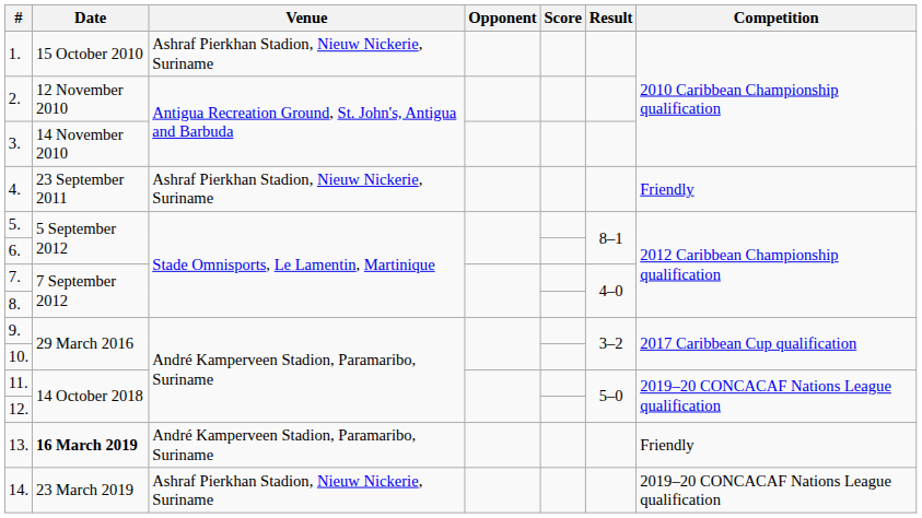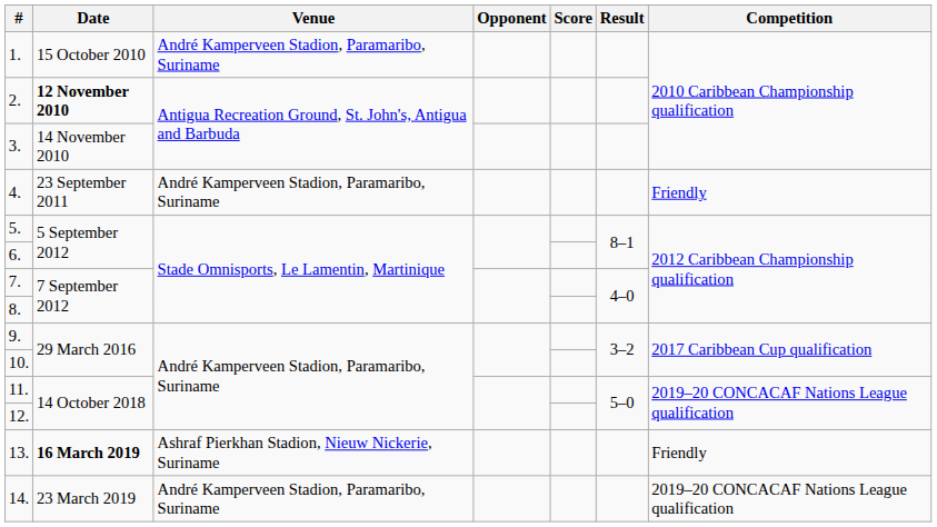1. | Venue: Ashraf Pierkhan Stadion, Nieuw Nickerie, Suriname -> André Kamperveen Stadion, Paramaribo, Suriname
2. | Date: normal -> bold
4. | Venue: Ashraf Pierkhan Stadion, Nieuw Nickerie, Suriname -> André Kamperveen Stadion, Paramaribo, Suriname
13. | Venue: André Kamperveen Stadion, Paramaribo, Suriname -> Ashraf Pierkhan Stadion, Nieuw Nickerie, Suriname
14. | Venue: Ashraf Pierkhan Stadion, Nieuw Nickerie, Suriname -> André Kamperveen Stadion, Paramaribo, Suriname
